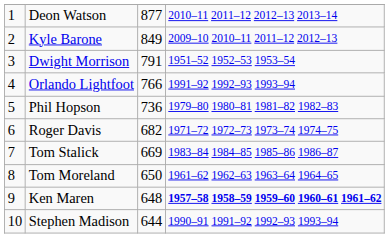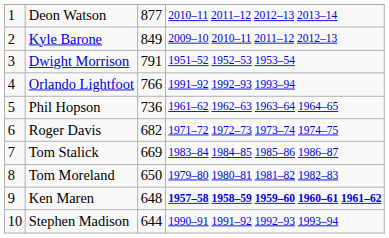Phil Hopson | column 4: 1979–80 1980–81 1981–82 1982–83 -> 1961–62 1962–63 1963–64 1964–65
Tom Moreland | column 4: 1961–62 1962–63 1963–64 1964–65 -> 1979–80 1980–81 1981–82 1982–83
